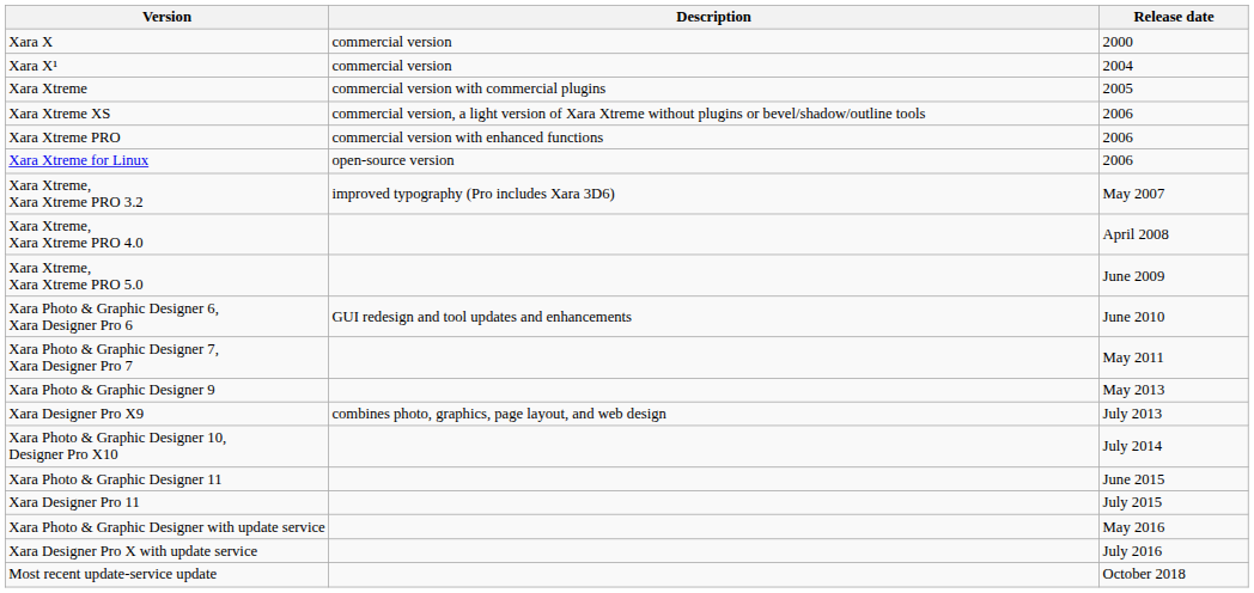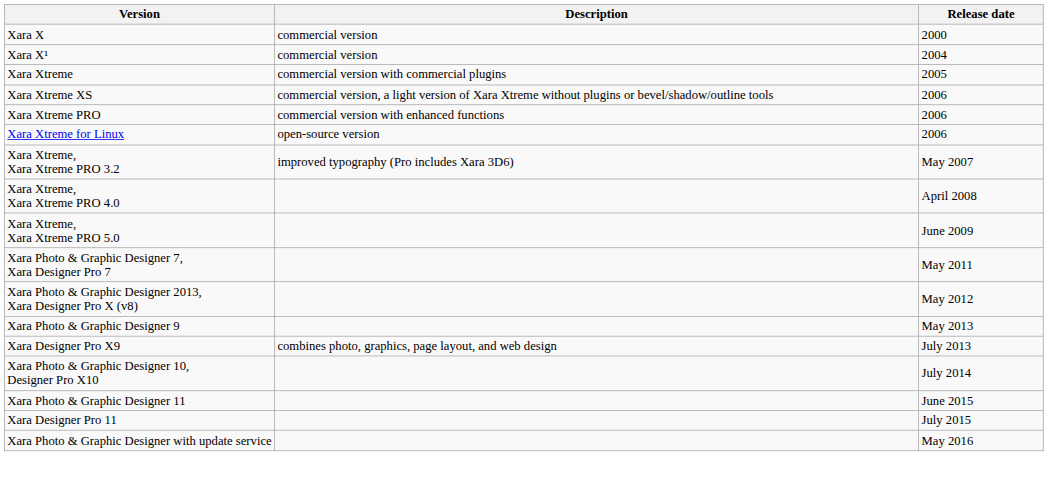- row: Xara Photo & Graphic Designer 6, Xara Designer Pro 6 | GUI redesign and tool updates and enhancements | June 2010
+ row: Xara Photo & Graphic Designer 2013, Xara Designer Pro X (v8) | May 2012
- row: Xara Designer Pro X with update service | July 2016
- row: Most recent update-service update | October 2018
